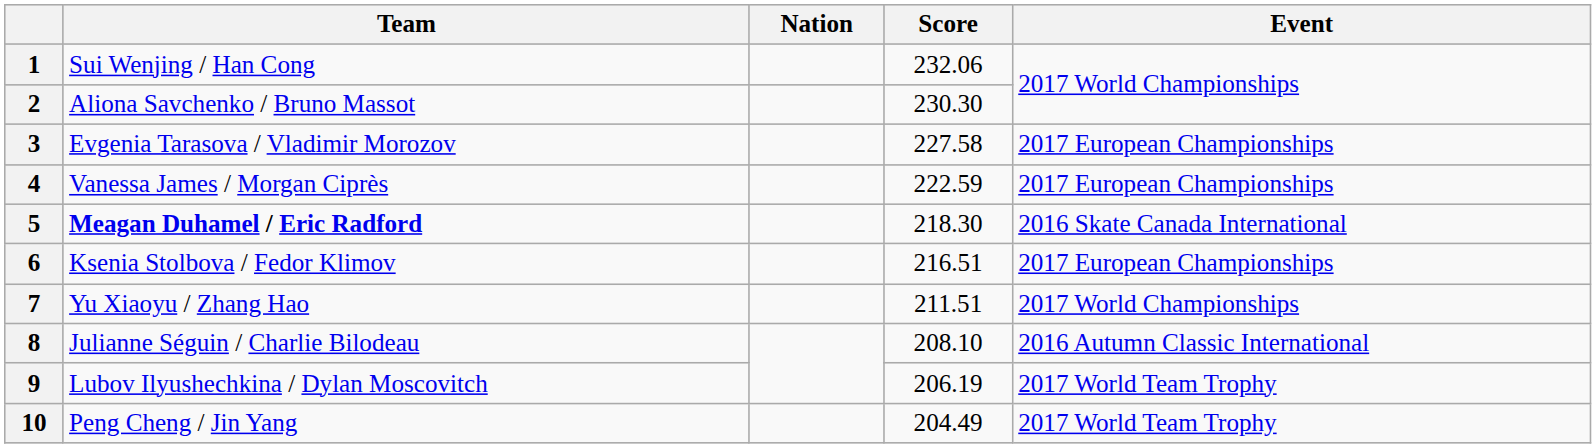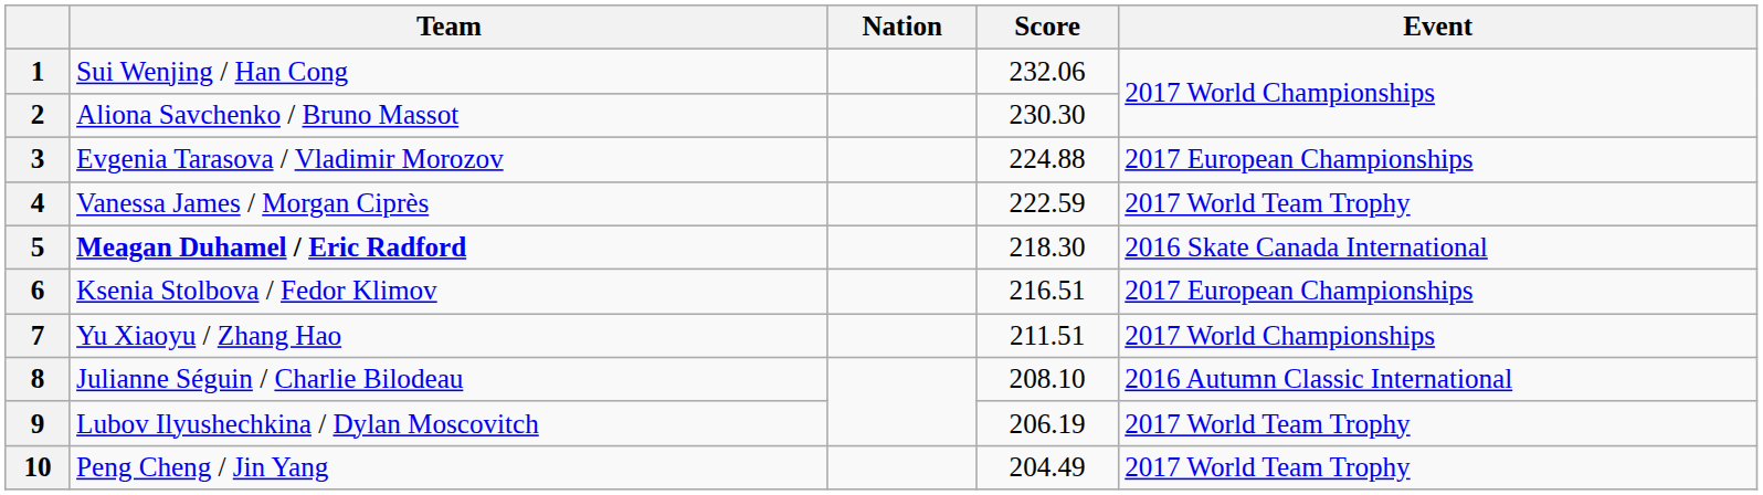3 | Score: 227.58 -> 224.88
4 | Event: 2017 European Championships -> 2017 World Team Trophy
